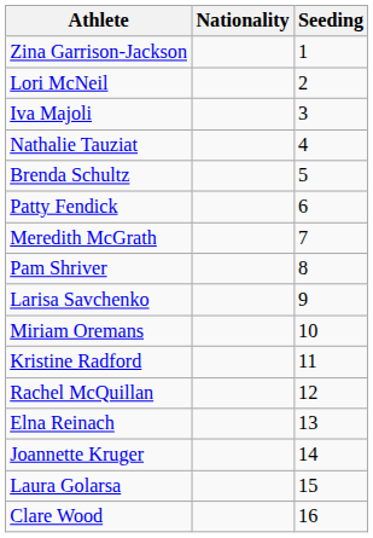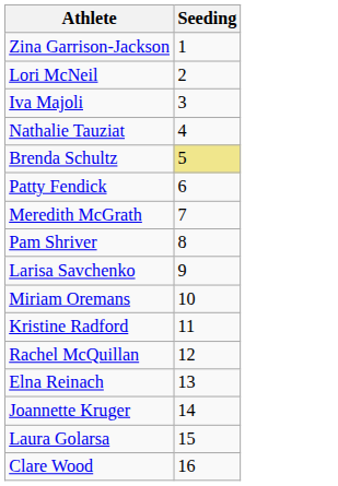- column: Nationality
Brenda Schultz | Seeding: no background -> khaki background
